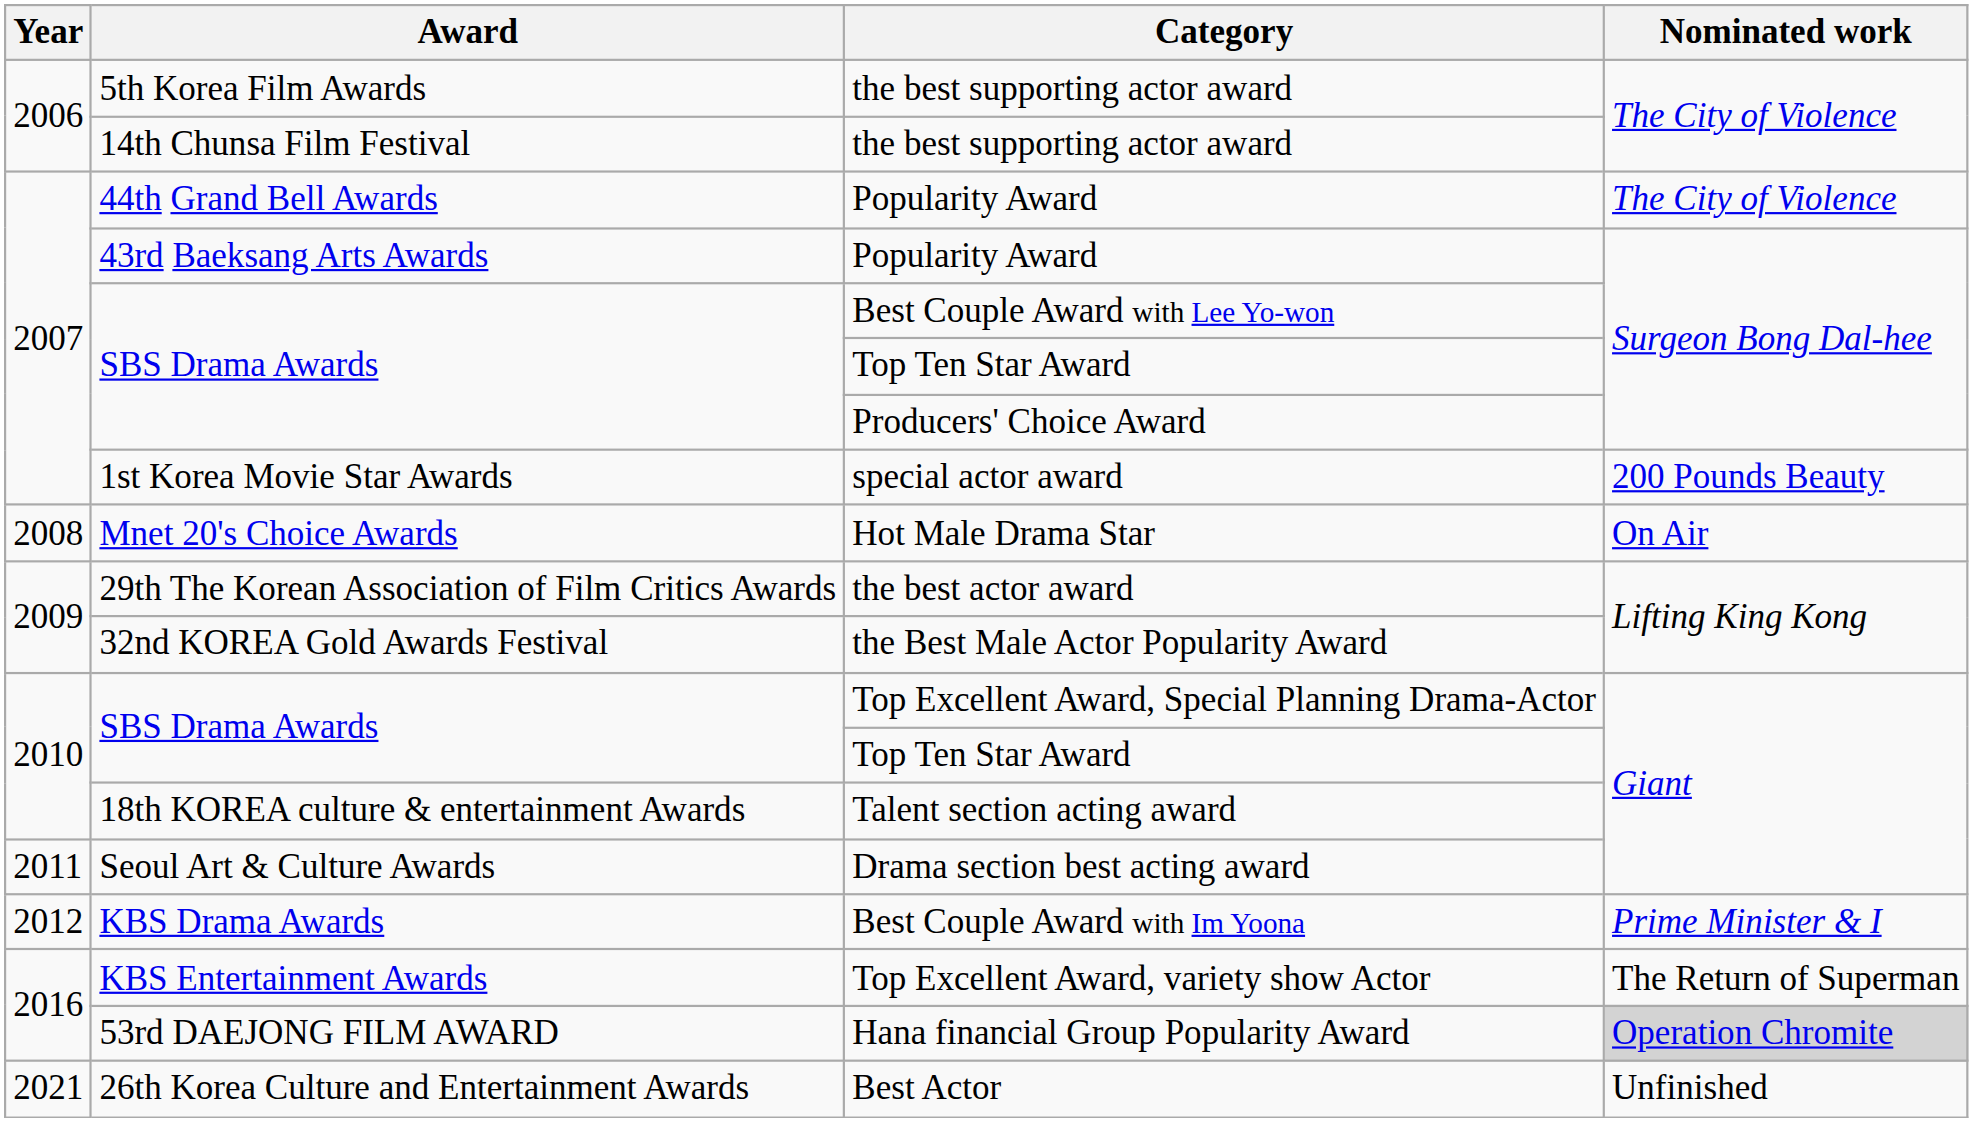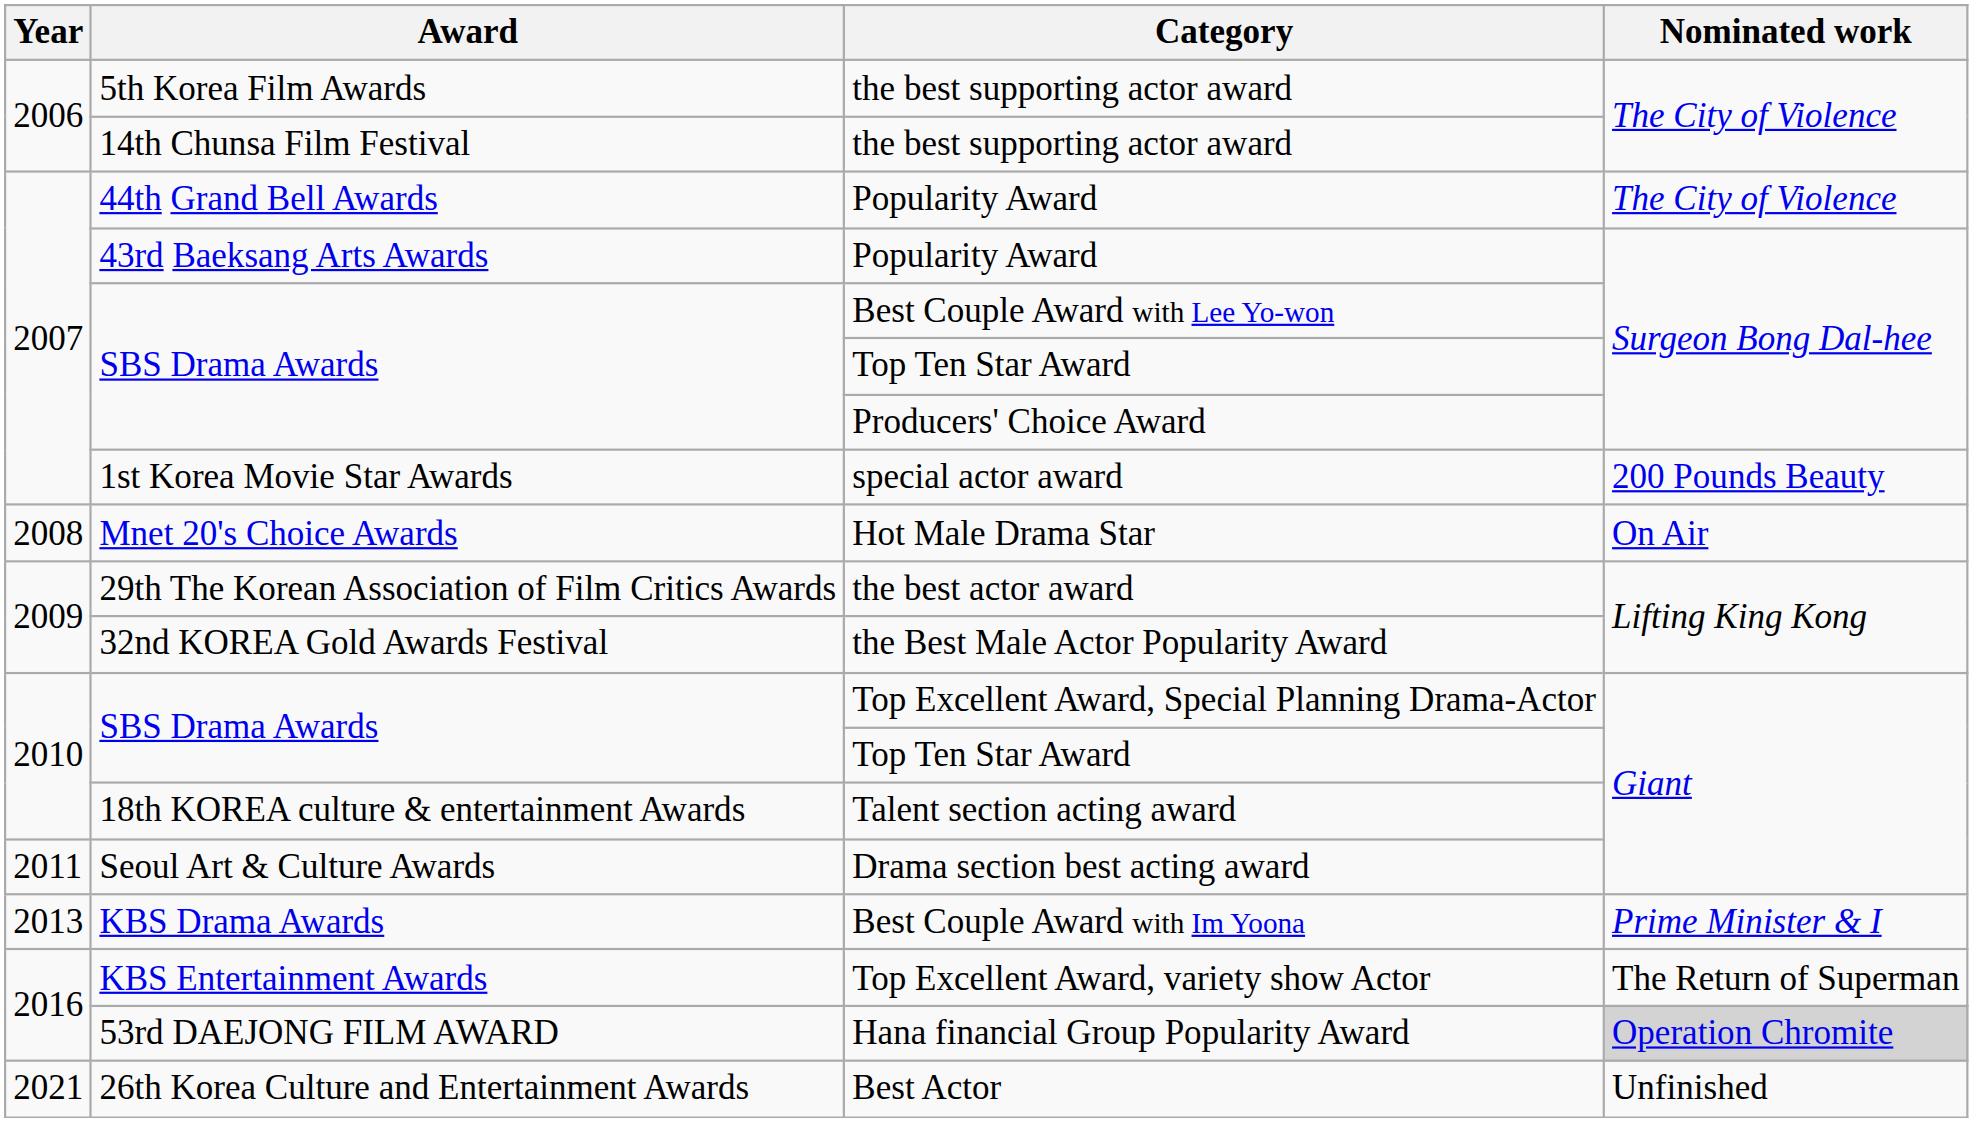Best Couple Award with Im Yoona | Year: 2012 -> 2013
